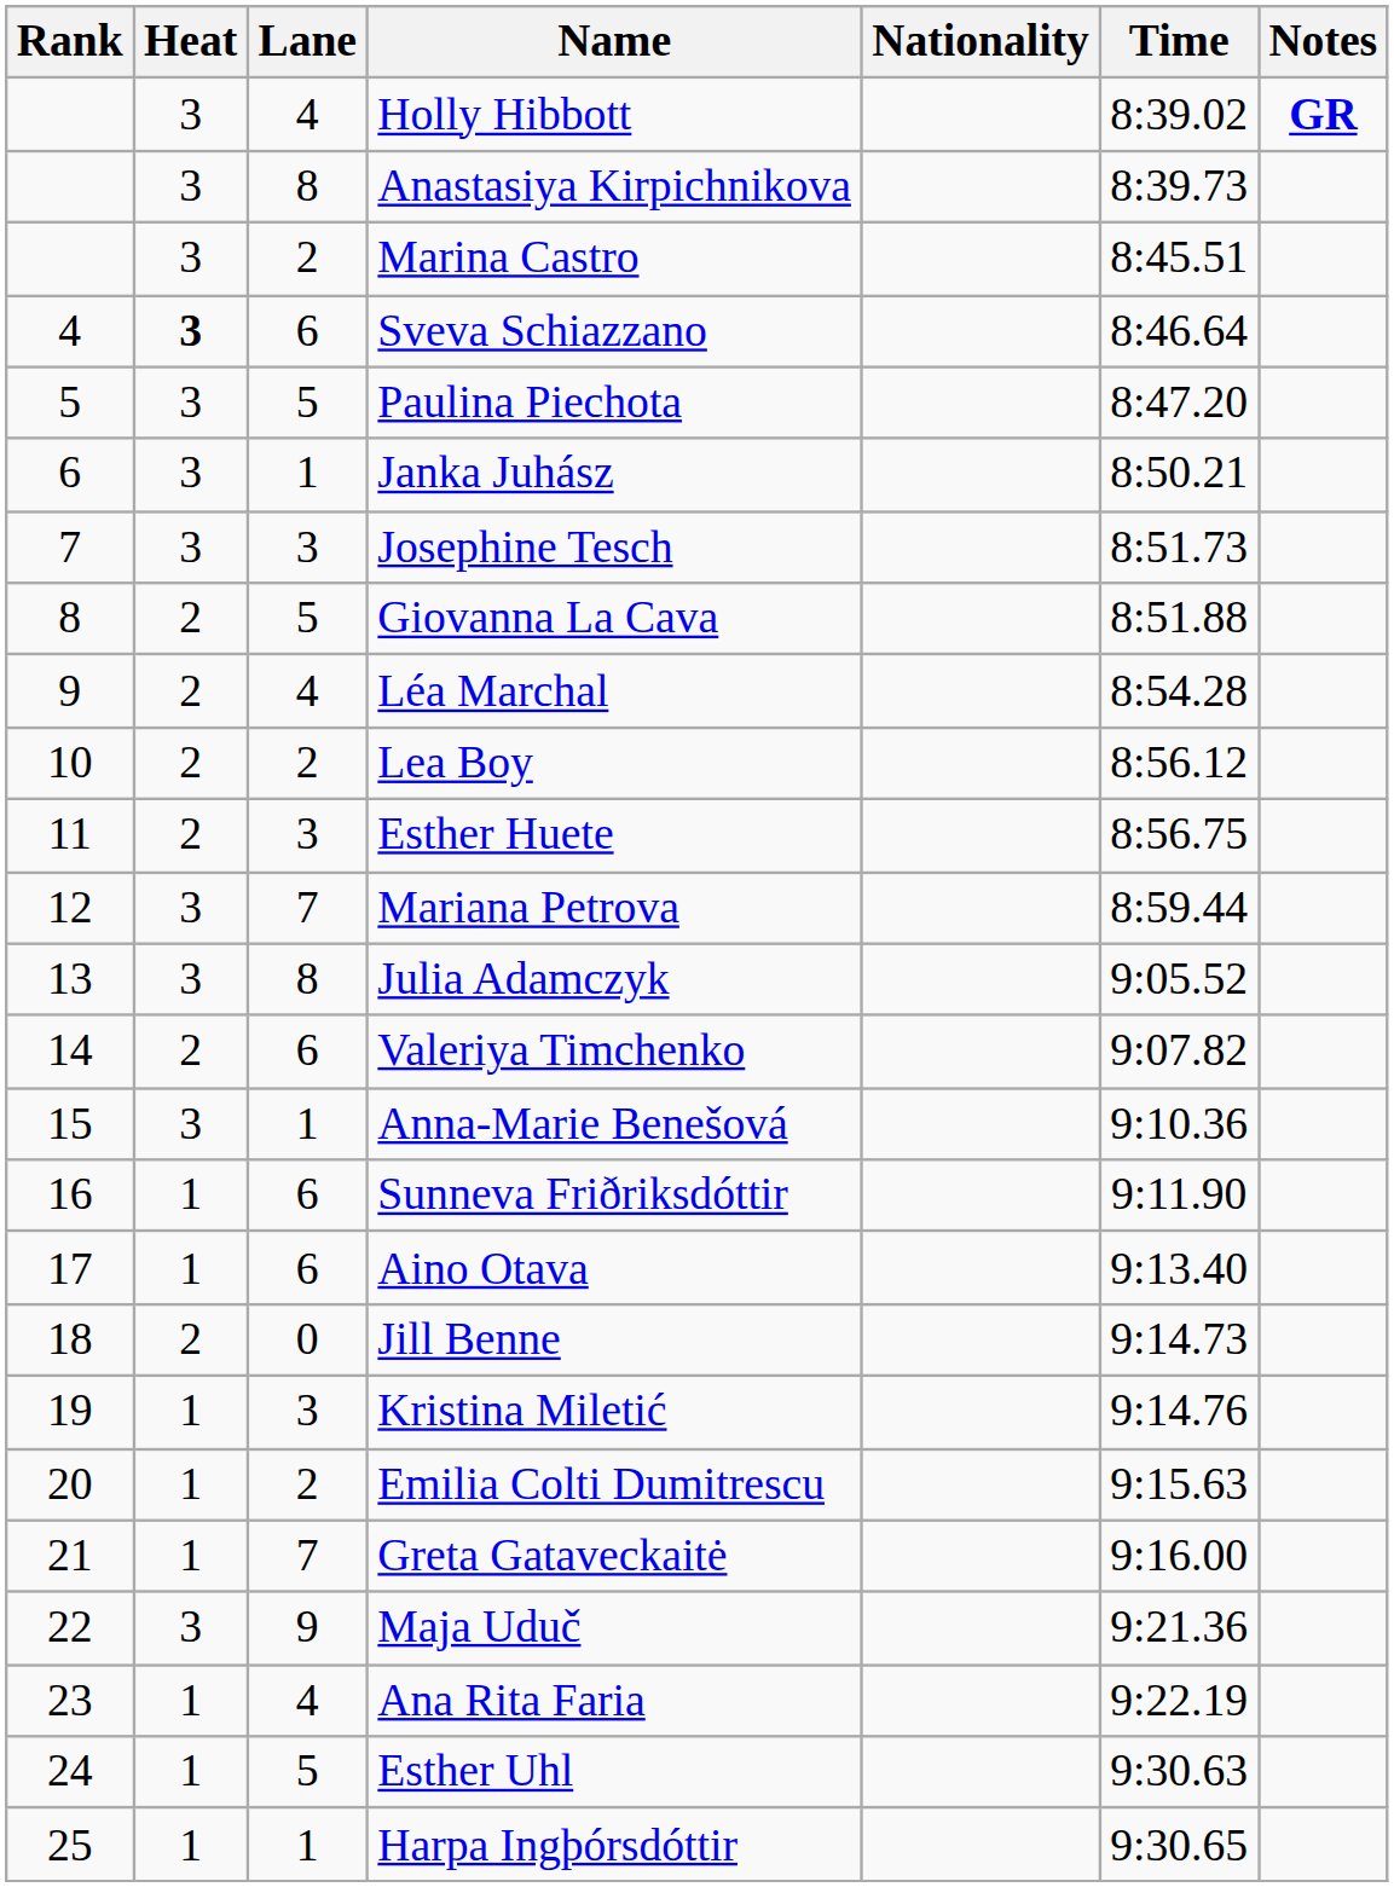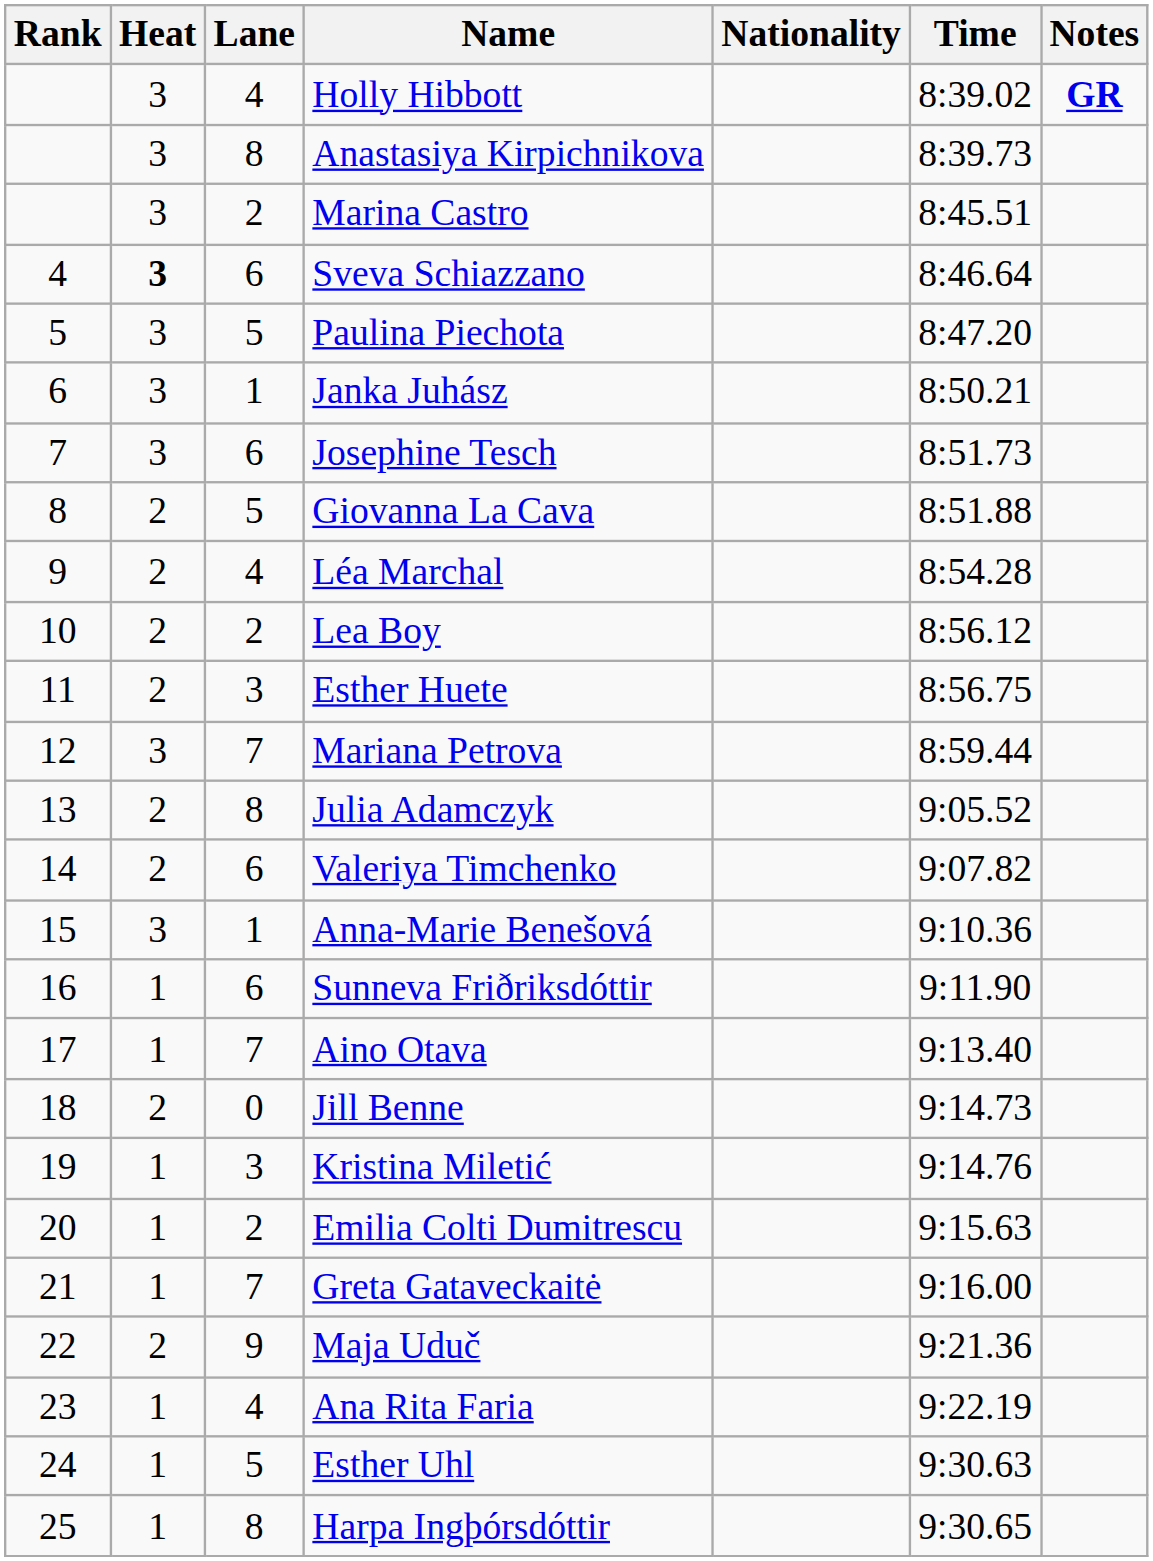Josephine Tesch | Lane: 3 -> 6
Julia Adamczyk | Heat: 3 -> 2
Aino Otava | Lane: 6 -> 7
Maja Uduč | Heat: 3 -> 2
Harpa Ingþórsdóttir | Lane: 1 -> 8
